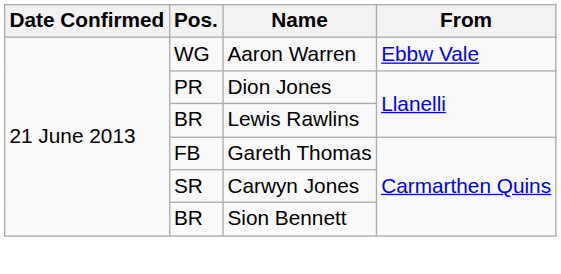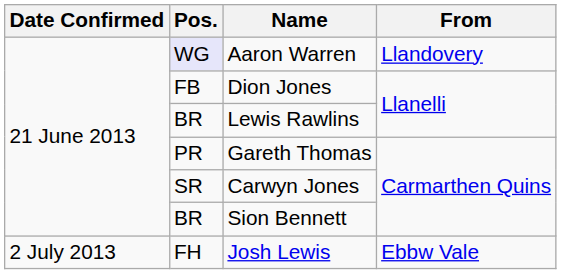Aaron Warren | Pos.: no background -> lavender background
Aaron Warren | From: Ebbw Vale -> Llandovery
Dion Jones | Pos.: PR -> FB
Gareth Thomas | Pos.: FB -> PR
+ row: 2 July 2013 | FH | Josh Lewis | Ebbw Vale
